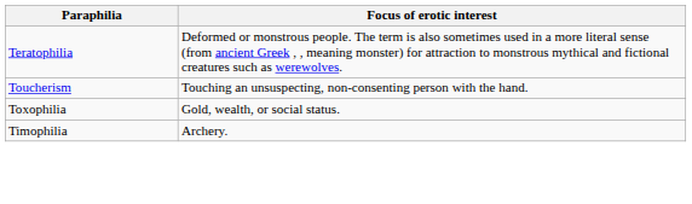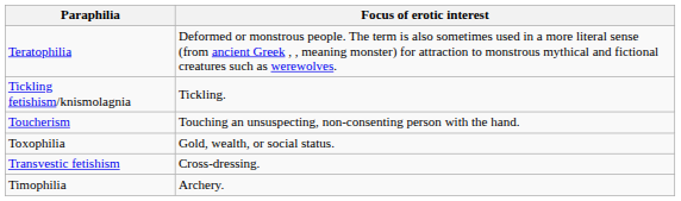+ row: Tickling fetishism/knismolagnia | Tickling.
+ row: Transvestic fetishism | Cross-dressing.
